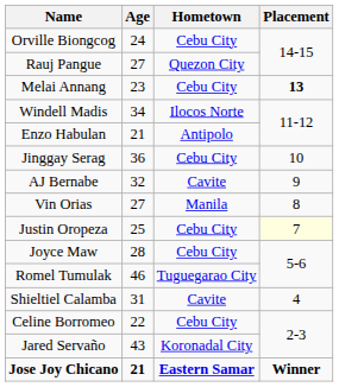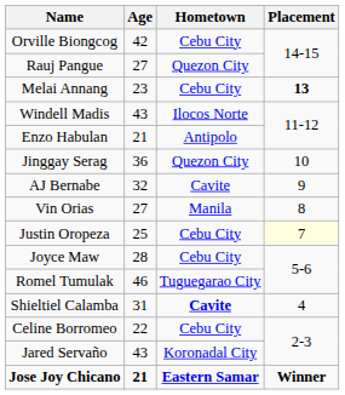Orville Biongcog | Age: 24 -> 42
Windell Madis | Age: 34 -> 43
Jinggay Serag | Hometown: Cebu City -> Quezon City
Shieltiel Calamba | Hometown: normal -> bold
